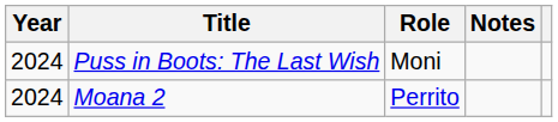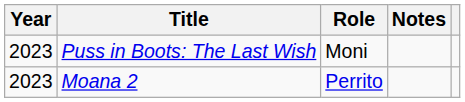Puss in Boots: The Last Wish | Year: 2024 -> 2023
Moana 2 | Year: 2024 -> 2023
